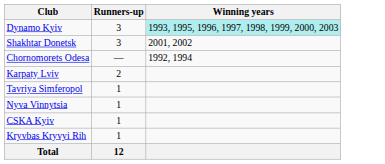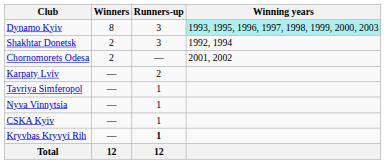+ column: Winners | 8 | 2 | 2 | — | — | — | — | — | 12
Shakhtar Donetsk | Winning years: 2001, 2002 -> 1992, 1994
Chornomorets Odesa | Winning years: 1992, 1994 -> 2001, 2002
Kryvbas Kryvyi Rih | Runners-up: normal -> bold
